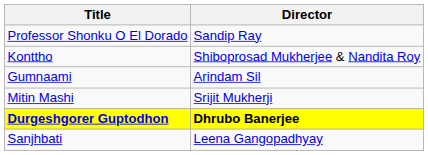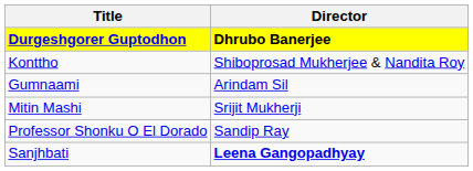rows swapped: Durgeshgorer Guptodhon <-> Professor Shonku O El Dorado
Sanjhbati | Director: normal -> bold
